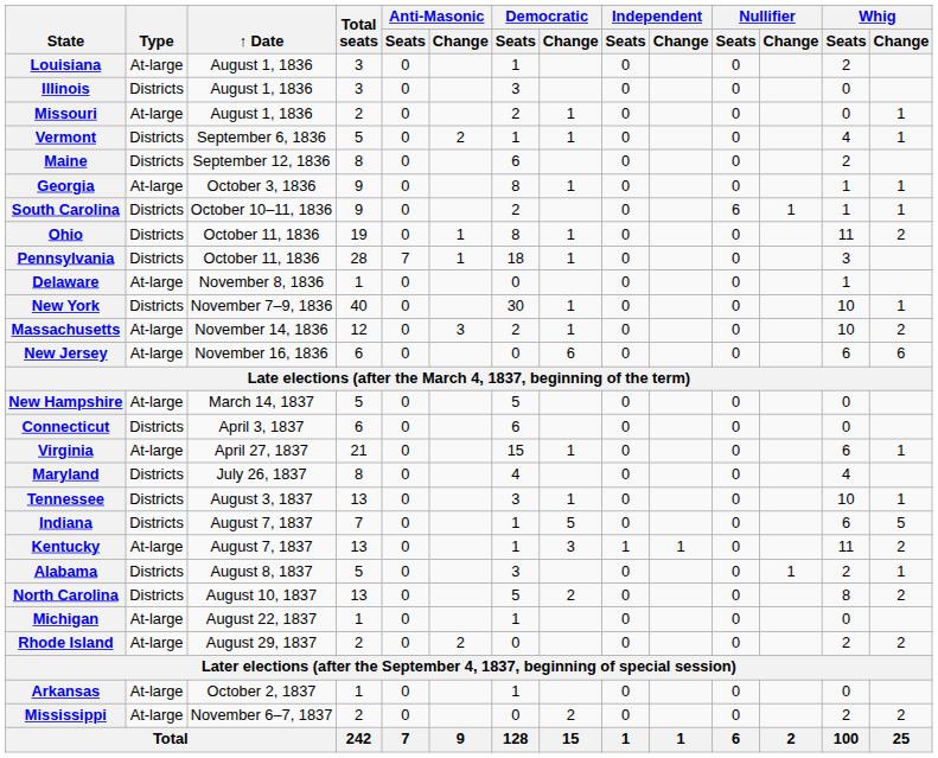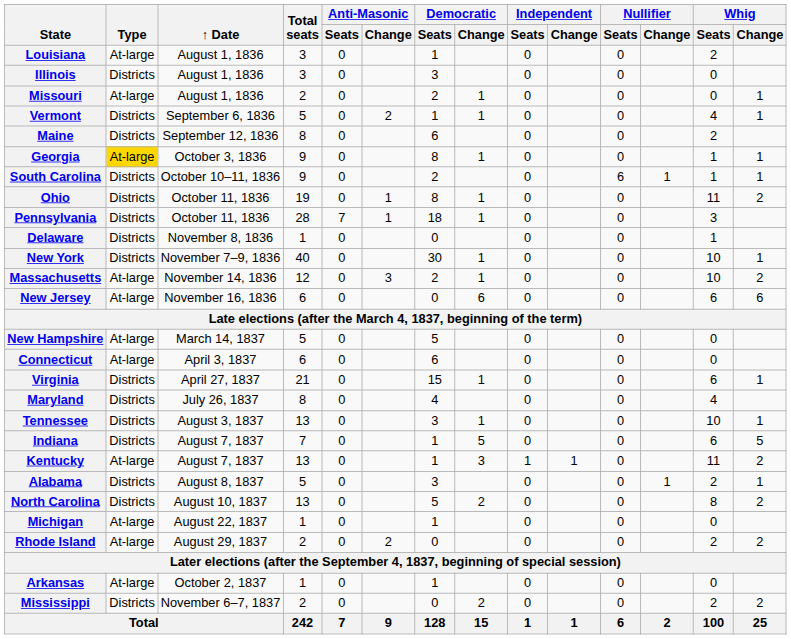Georgia | Type: no background -> gold background
Delaware | Type: At-large -> Districts
Connecticut | Type: Districts -> At-large
Virginia | Type: At-large -> Districts
Mississippi | Type: At-large -> Districts
